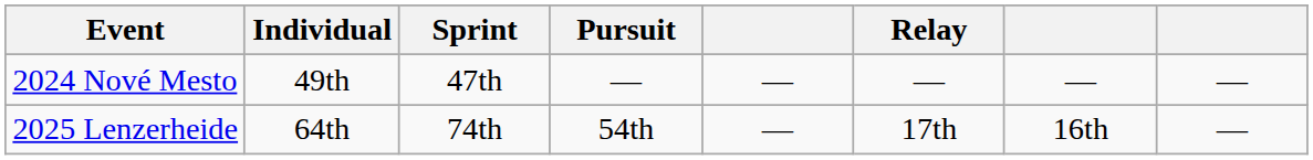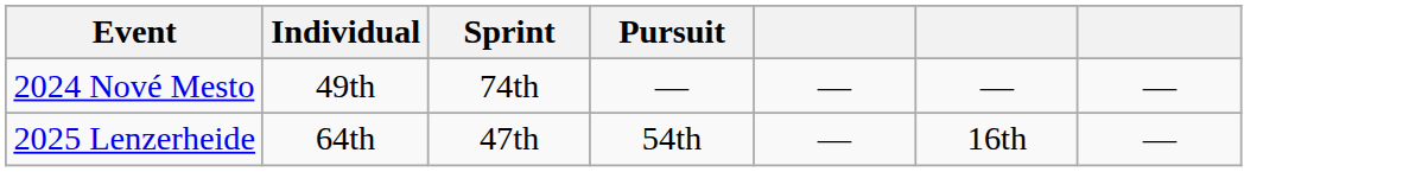- column: Relay | — | 17th
2024 Nové Mesto | Sprint: 47th -> 74th
2025 Lenzerheide | Sprint: 74th -> 47th
